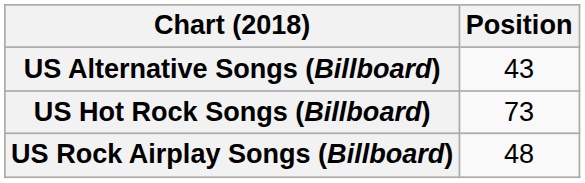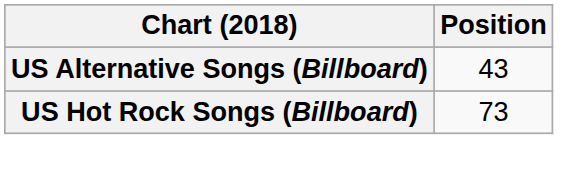- row: US Rock Airplay Songs (Billboard) | 48
